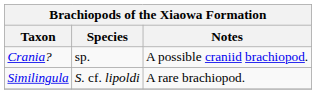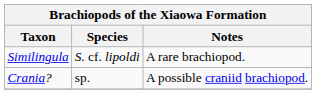rows swapped: Crania? <-> Similingula
